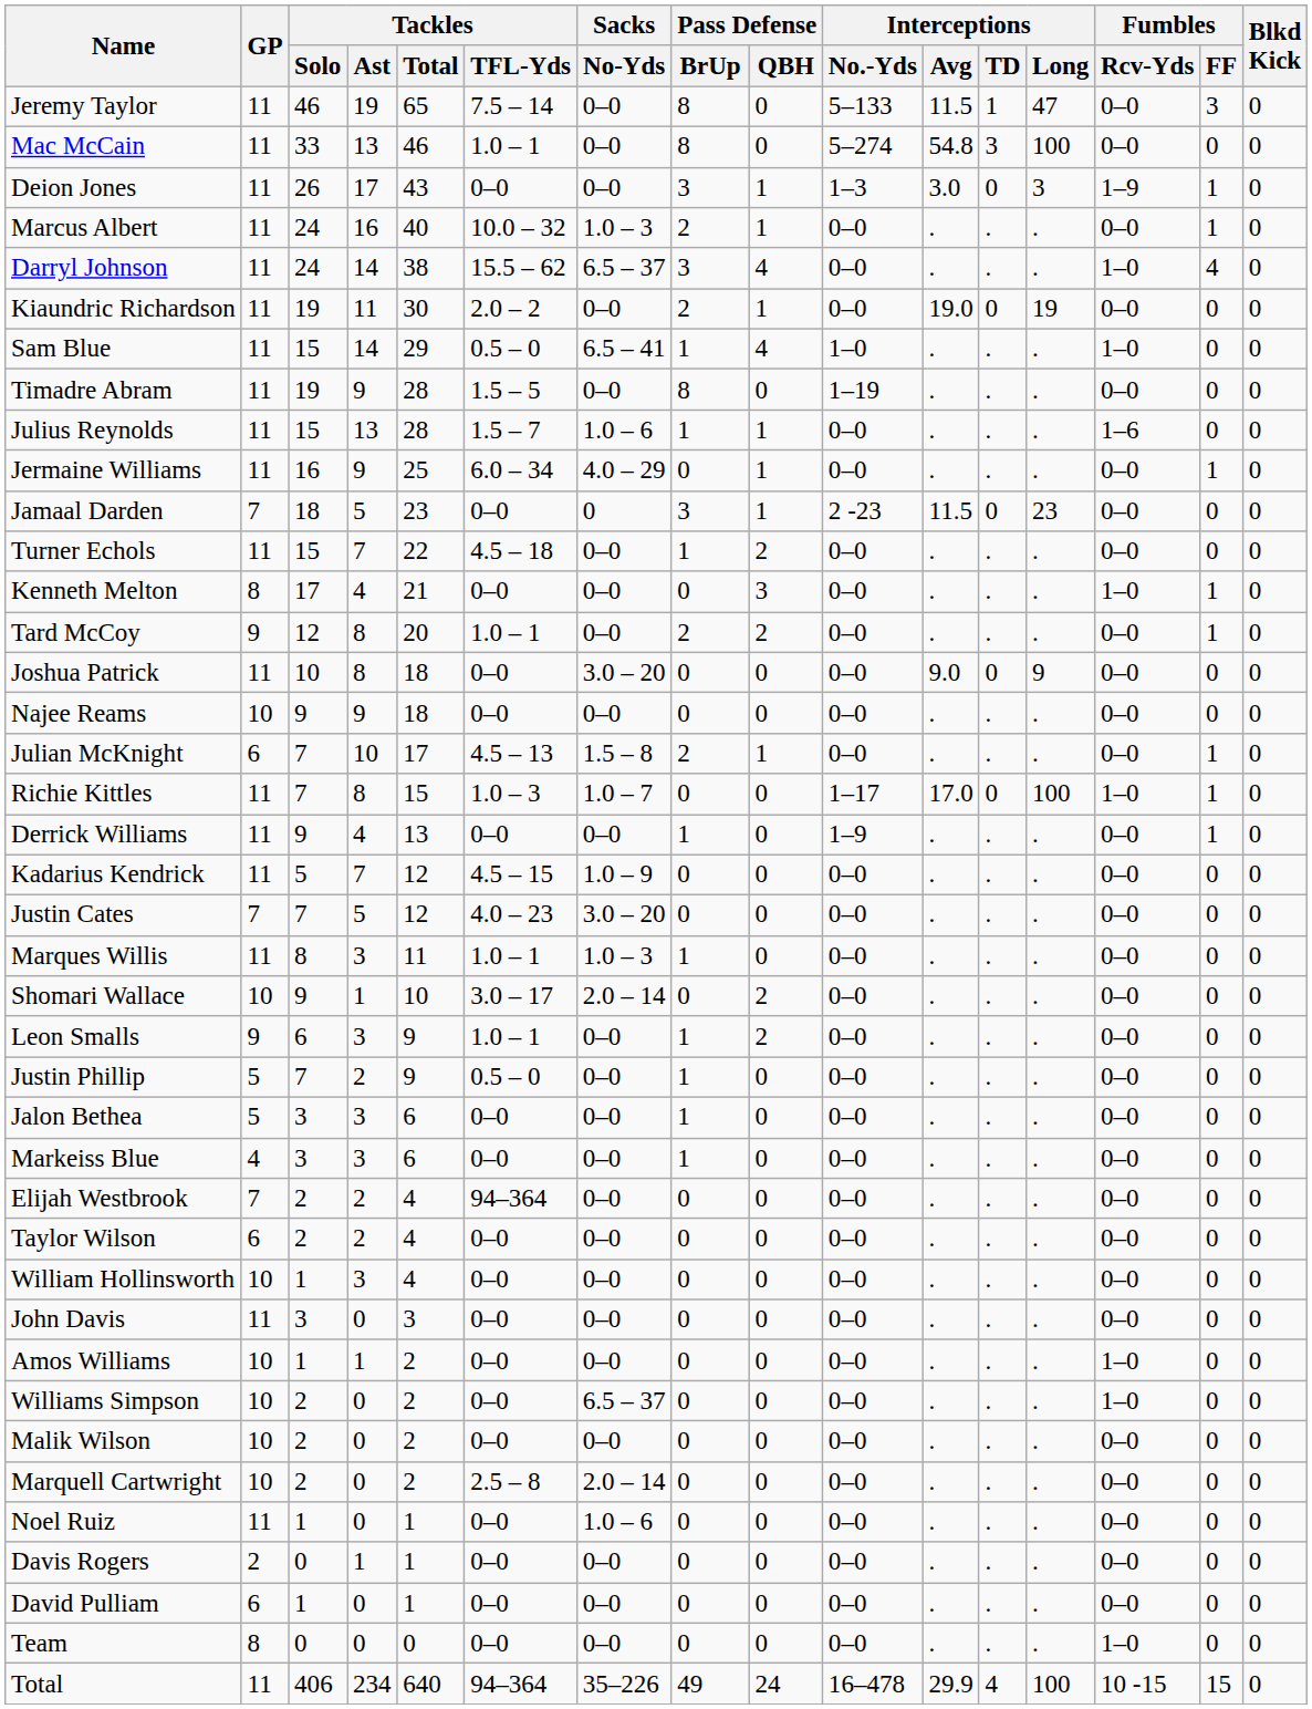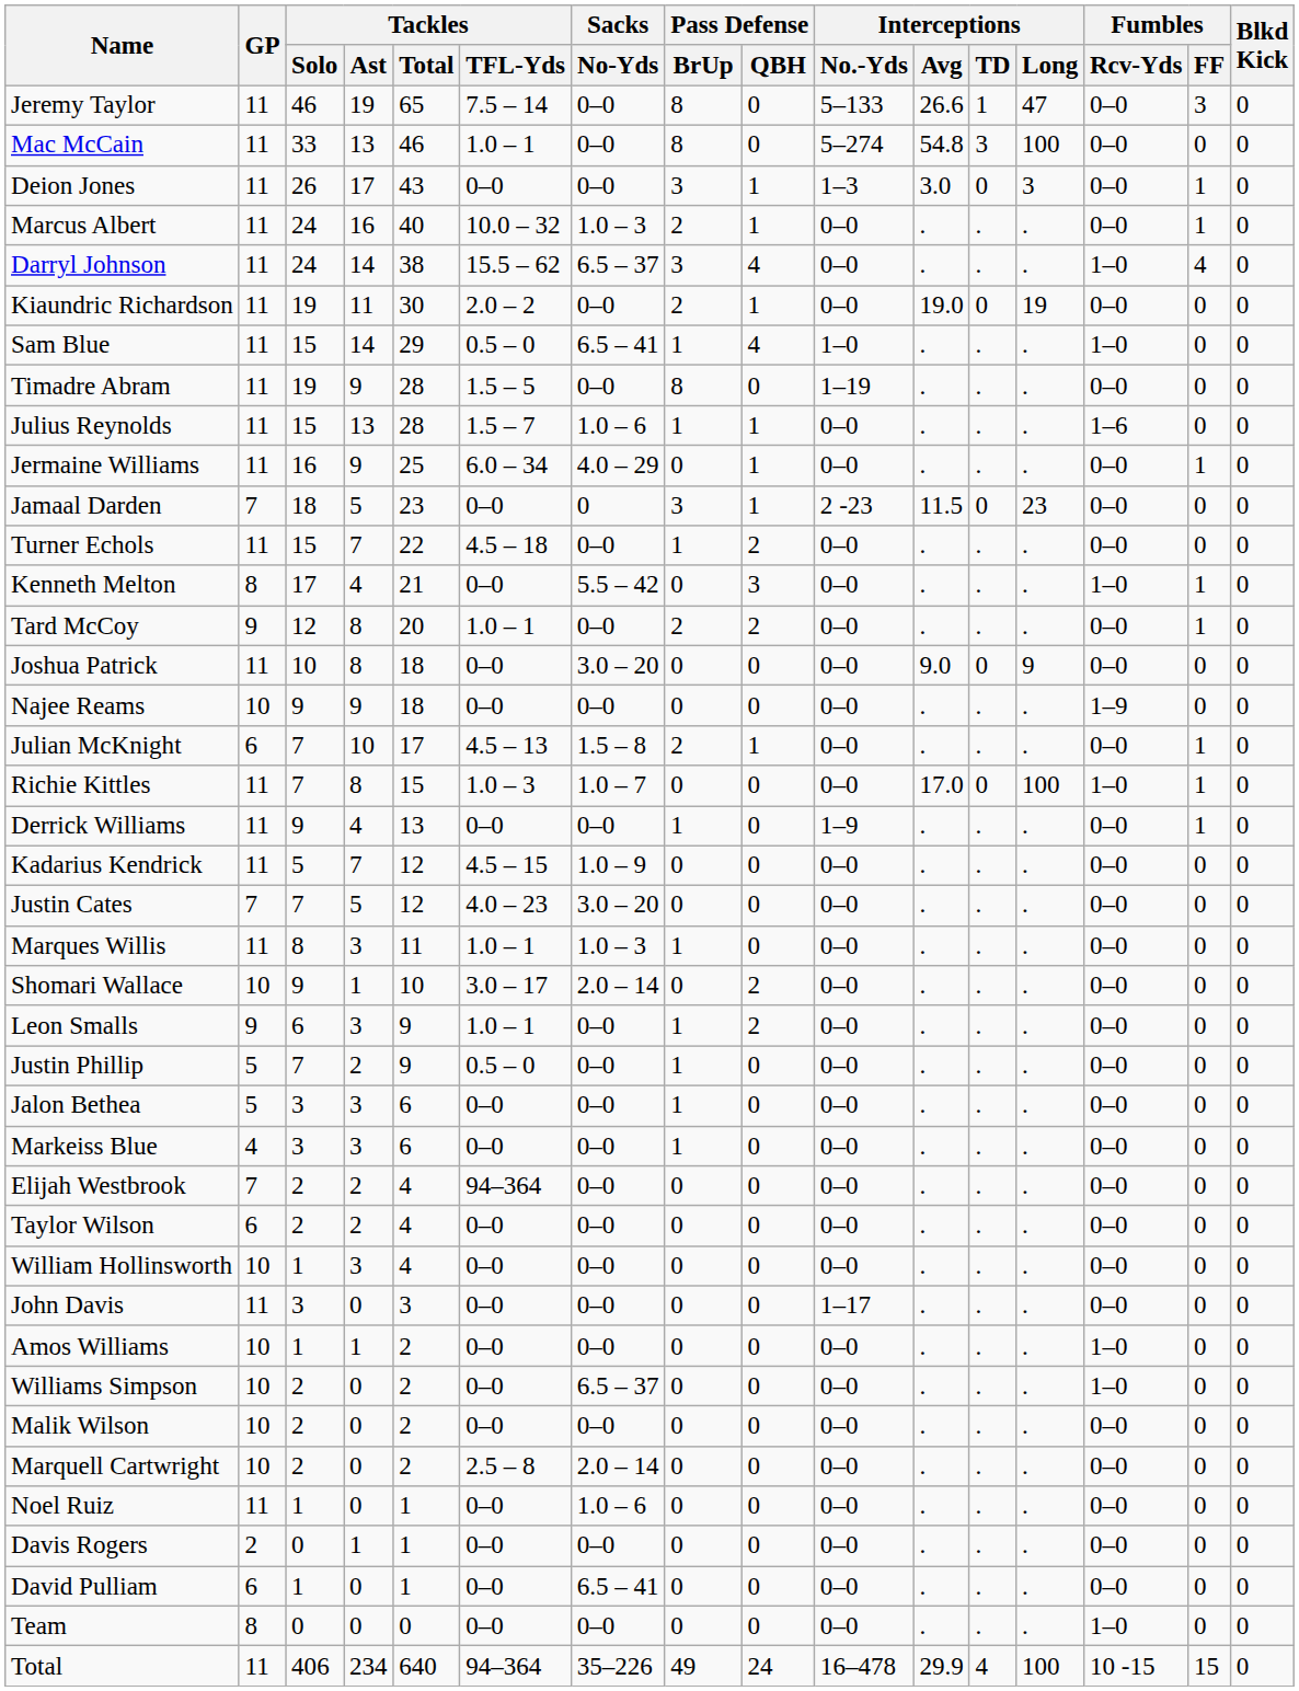Jeremy Taylor | Interceptions / Avg: 11.5 -> 26.6
Deion Jones | Fumbles / Rcv-Yds: 1–9 -> 0–0
Kenneth Melton | Sacks / No-Yds: 0–0 -> 5.5 – 42
Najee Reams | Fumbles / Rcv-Yds: 0–0 -> 1–9
Richie Kittles | Interceptions / No.-Yds: 1–17 -> 0–0
John Davis | Interceptions / No.-Yds: 0–0 -> 1–17
David Pulliam | Sacks / No-Yds: 0–0 -> 6.5 – 41
